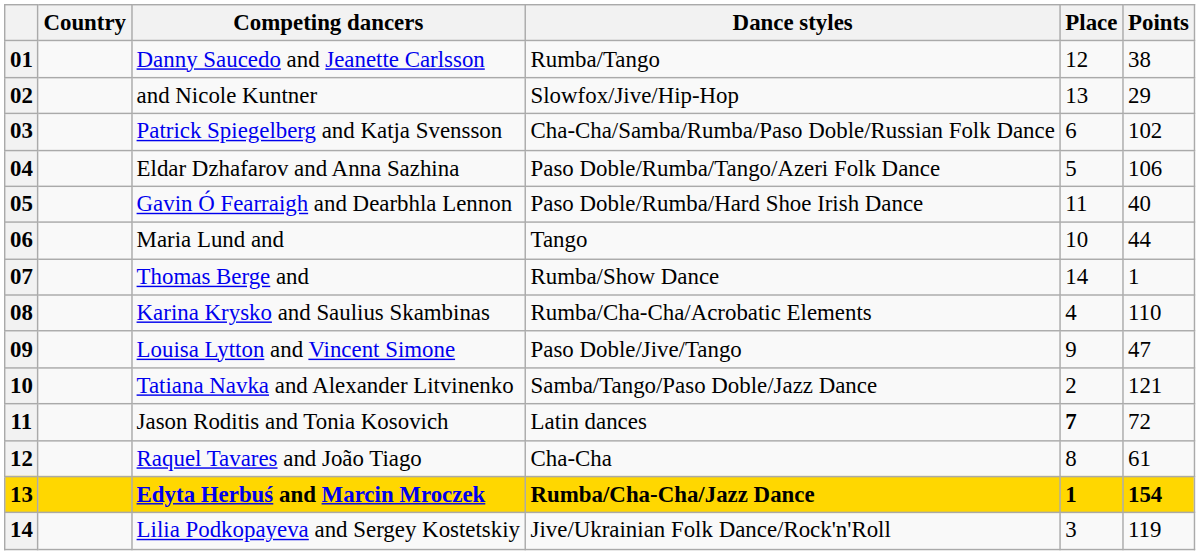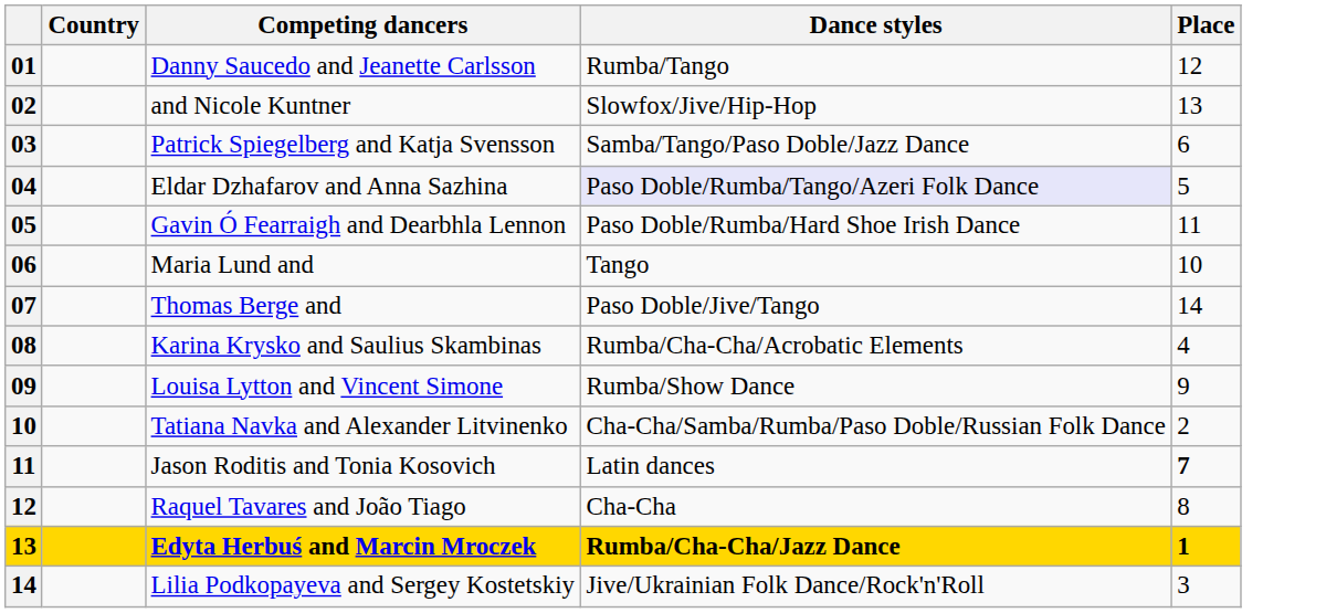- column: Points | 38 | 29 | 102 | 106 | 40 | 44 | 1 | 110 | 47 | 121 | 72 | 61 | 154 | 119
Patrick Spiegelberg and Katja Svensson | Dance styles: Cha-Cha/Samba/Rumba/Paso Doble/Russian Folk Dance -> Samba/Tango/Paso Doble/Jazz Dance
Eldar Dzhafarov and Anna Sazhina | Dance styles: no background -> lavender background
Thomas Berge and | Dance styles: Rumba/Show Dance -> Paso Doble/Jive/Tango
Louisa Lytton and Vincent Simone | Dance styles: Paso Doble/Jive/Tango -> Rumba/Show Dance
Tatiana Navka and Alexander Litvinenko | Dance styles: Samba/Tango/Paso Doble/Jazz Dance -> Cha-Cha/Samba/Rumba/Paso Doble/Russian Folk Dance
